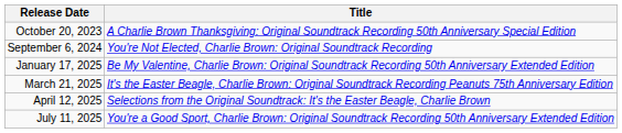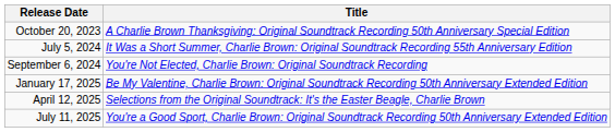+ row: July 5, 2024 | It Was a Short Summer, Charlie Brown: Original Soundtrack Recording 55th Anniversary Edition
- row: March 21, 2025 | It's the Easter Beagle, Charlie Brown: Original Soundtrack Recording Peanuts 75th Anniversary Edition
